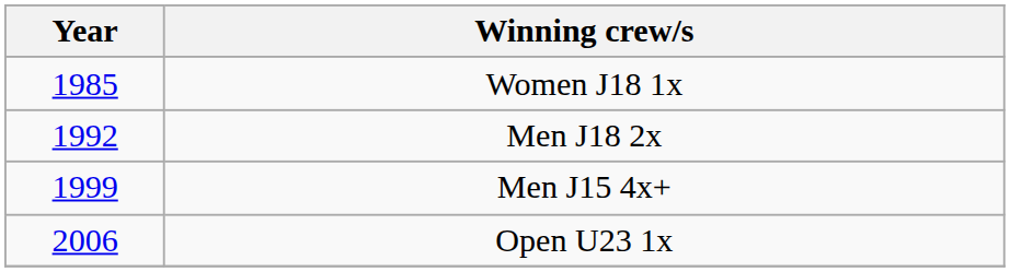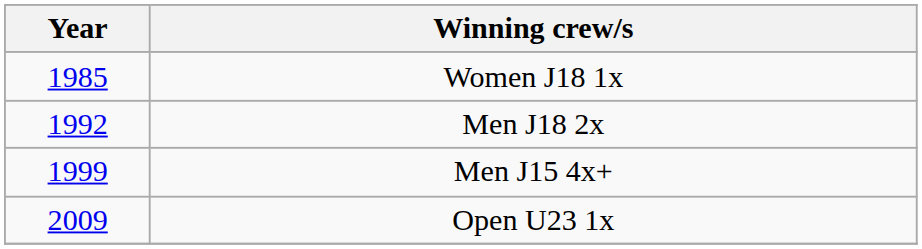Open U23 1x | Year: 2006 -> 2009
